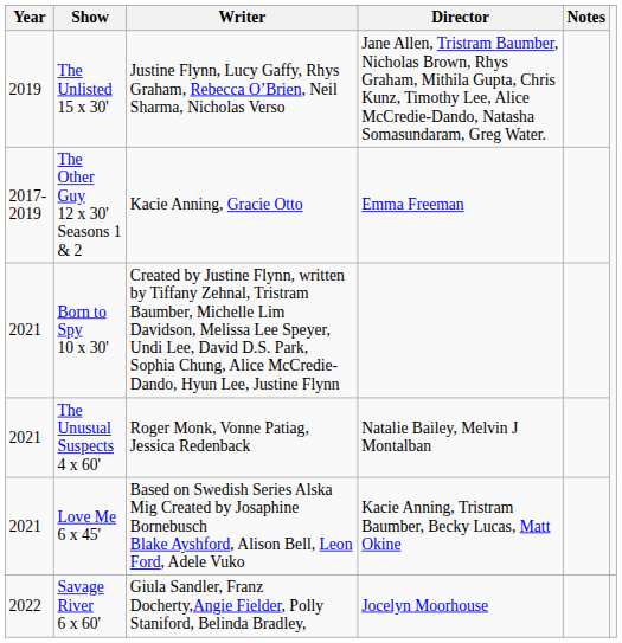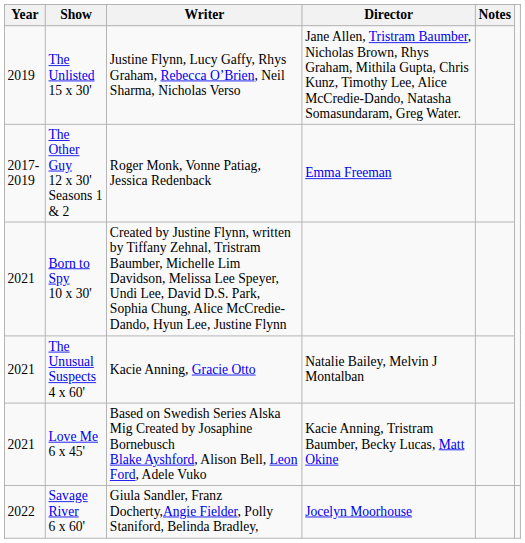The Other Guy 12 x 30' Seasons 1 & 2 | Writer: Kacie Anning, Gracie Otto -> Roger Monk, Vonne Patiag, Jessica Redenback
The Unusual Suspects 4 x 60' | Writer: Roger Monk, Vonne Patiag, Jessica Redenback -> Kacie Anning, Gracie Otto
